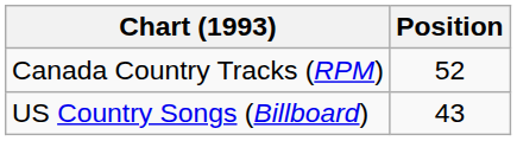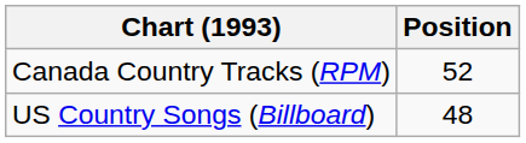US Country Songs (Billboard) | Position: 43 -> 48
